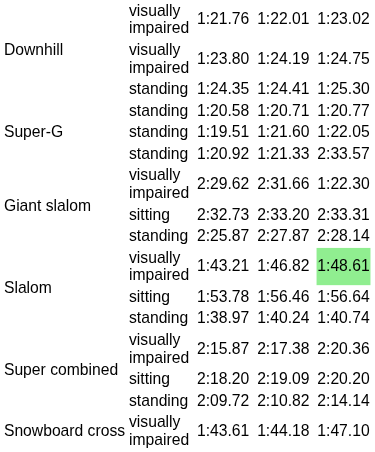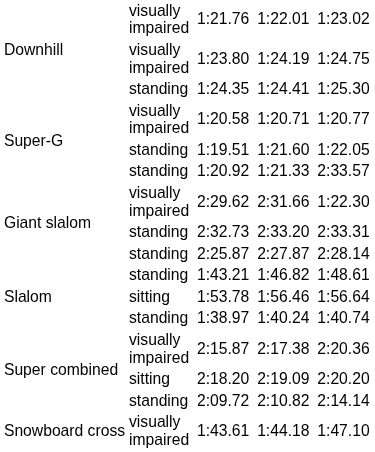1:20.58 | column 2: standing -> visually impaired
2:32.73 | column 2: sitting -> standing
1:43.21 | column 2: visually impaired -> standing
1:43.21 | column 8: lightgreen background -> no background
